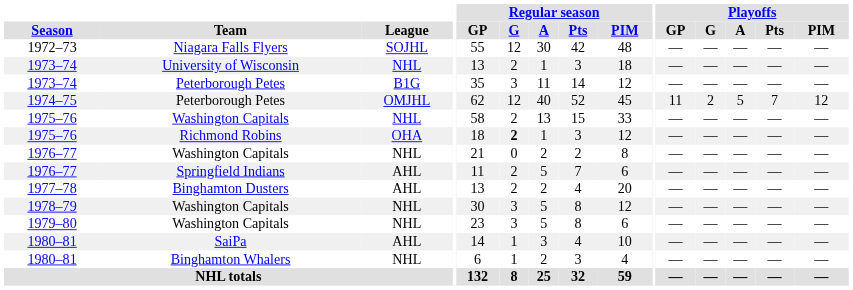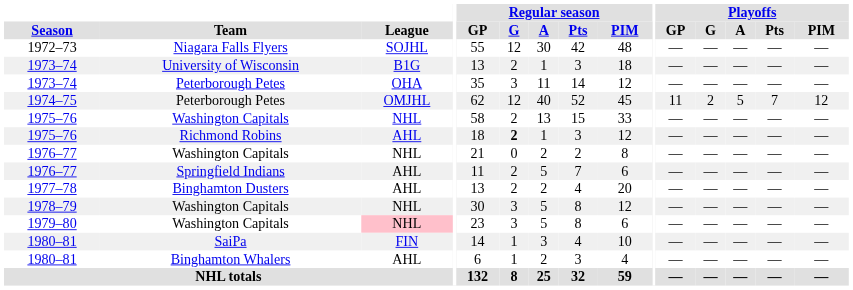1973–74 / University of Wisconsin | League: NHL -> B1G
1973–74 / Peterborough Petes | League: B1G -> OHA
1975–76 / Richmond Robins | League: OHA -> AHL
1979–80 | League: no background -> pink background
1980–81 / SaiPa | League: AHL -> FIN
1980–81 / Binghamton Whalers | League: NHL -> AHL
